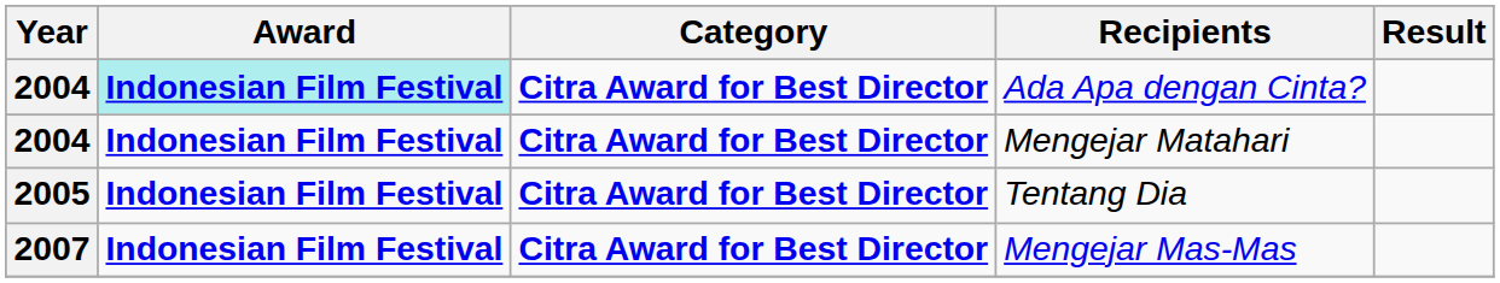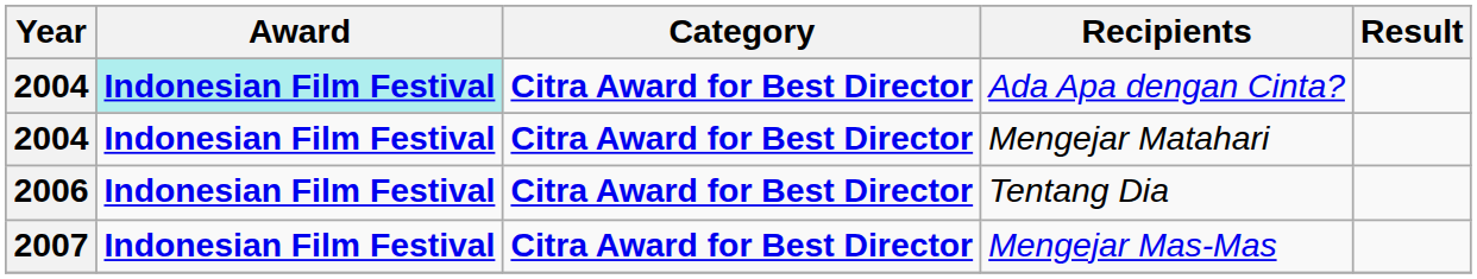Tentang Dia | Year: 2005 -> 2006
